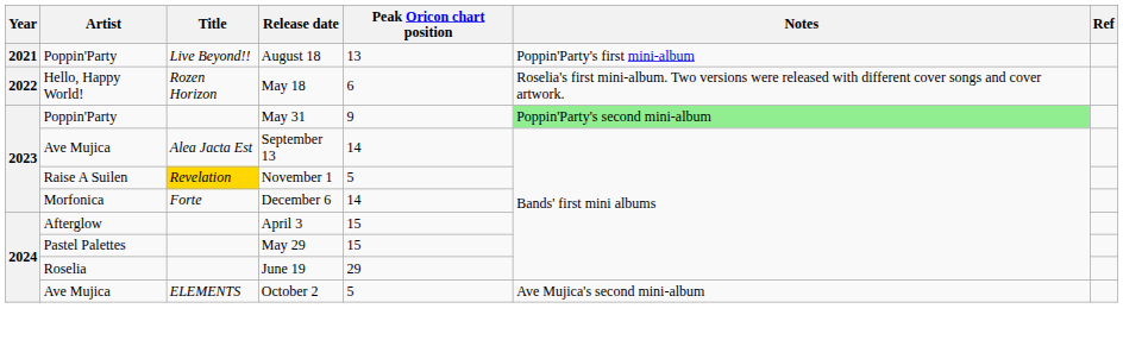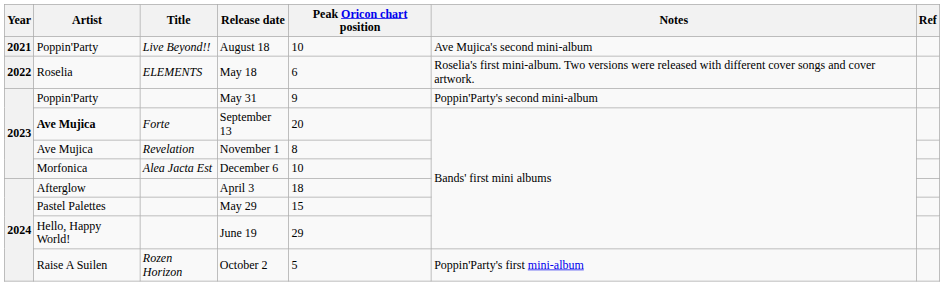August 18 | Peak Oricon chart position: 13 -> 10
August 18 | Notes: Poppin'Party's first mini-album -> Ave Mujica's second mini-album
May 18 | Artist: Hello, Happy World! -> Roselia
May 18 | Title: Rozen Horizon -> ELEMENTS
May 31 | Notes: lightgreen background -> no background
September 13 | Artist: normal -> bold
September 13 | Title: Alea Jacta Est -> Forte
September 13 | Peak Oricon chart position: 14 -> 20
November 1 | Artist: Raise A Suilen -> Ave Mujica
November 1 | Title: gold background -> no background
November 1 | Peak Oricon chart position: 5 -> 8
December 6 | Title: Forte -> Alea Jacta Est
December 6 | Peak Oricon chart position: 14 -> 10
April 3 | Peak Oricon chart position: 15 -> 18
June 19 | Artist: Roselia -> Hello, Happy World!
October 2 | Artist: Ave Mujica -> Raise A Suilen
October 2 | Title: ELEMENTS -> Rozen Horizon
October 2 | Notes: Ave Mujica's second mini-album -> Poppin'Party's first mini-album
